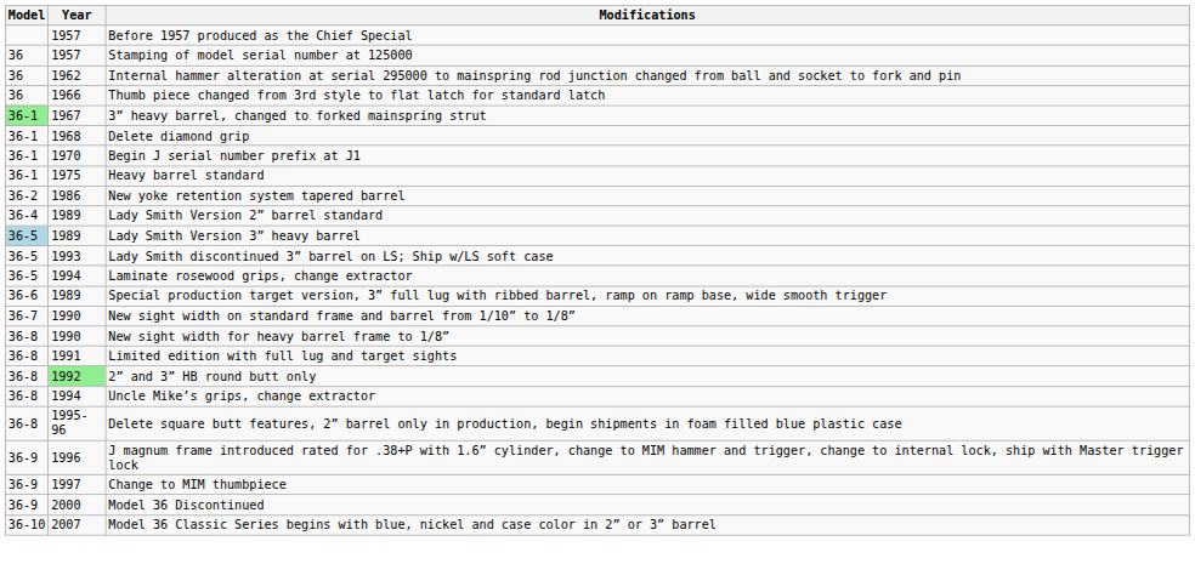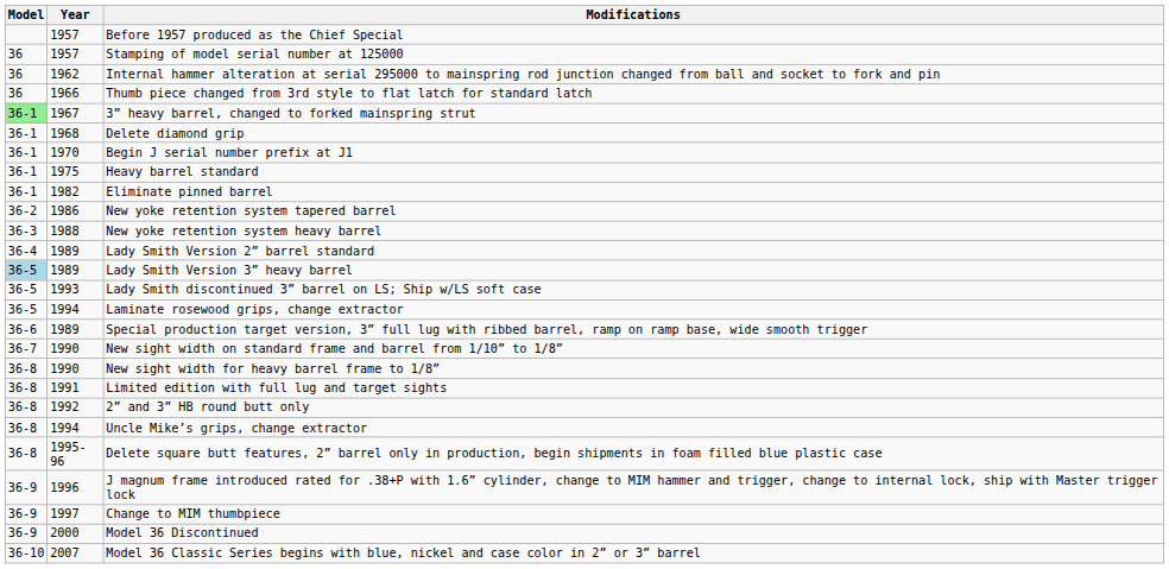+ row: 36-1 | 1982 | Eliminate pinned barrel
+ row: 36-3 | 1988 | New yoke retention system heavy barrel
2” and 3” HB round butt only | Year: lightgreen background -> no background
